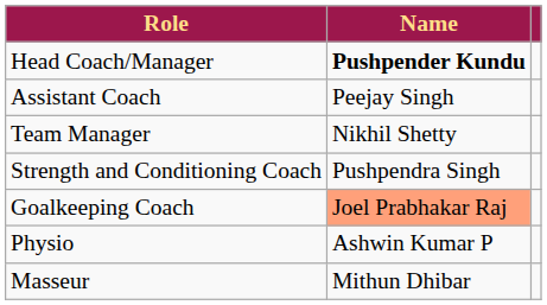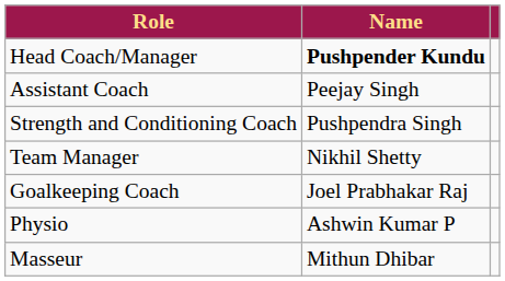rows swapped: Team Manager <-> Strength and Conditioning Coach
Goalkeeping Coach | Name: lightsalmon background -> no background
